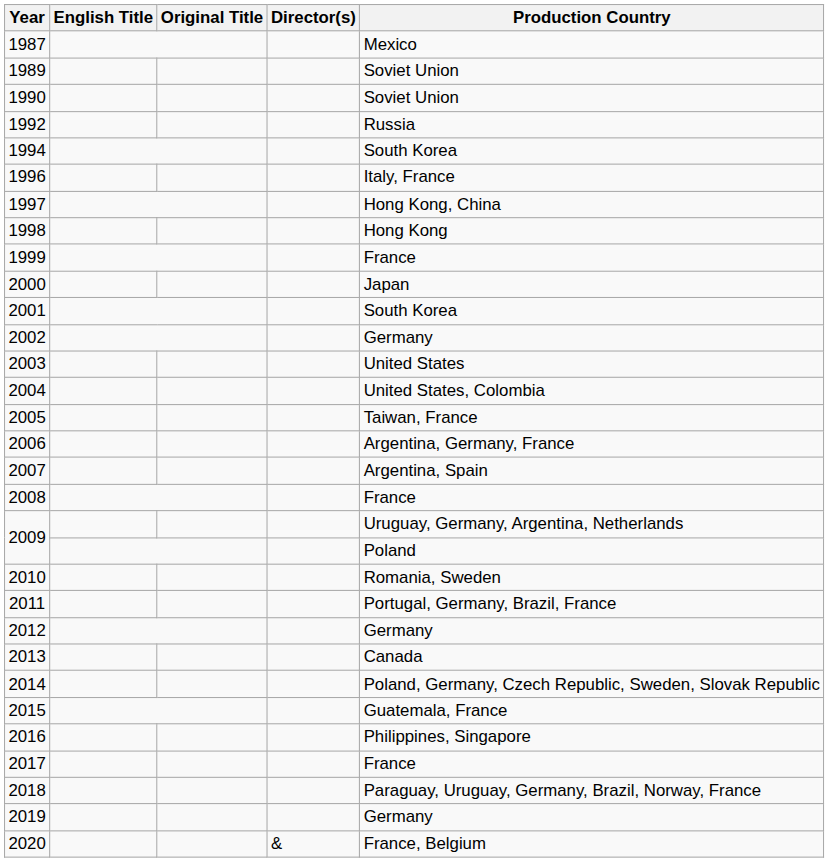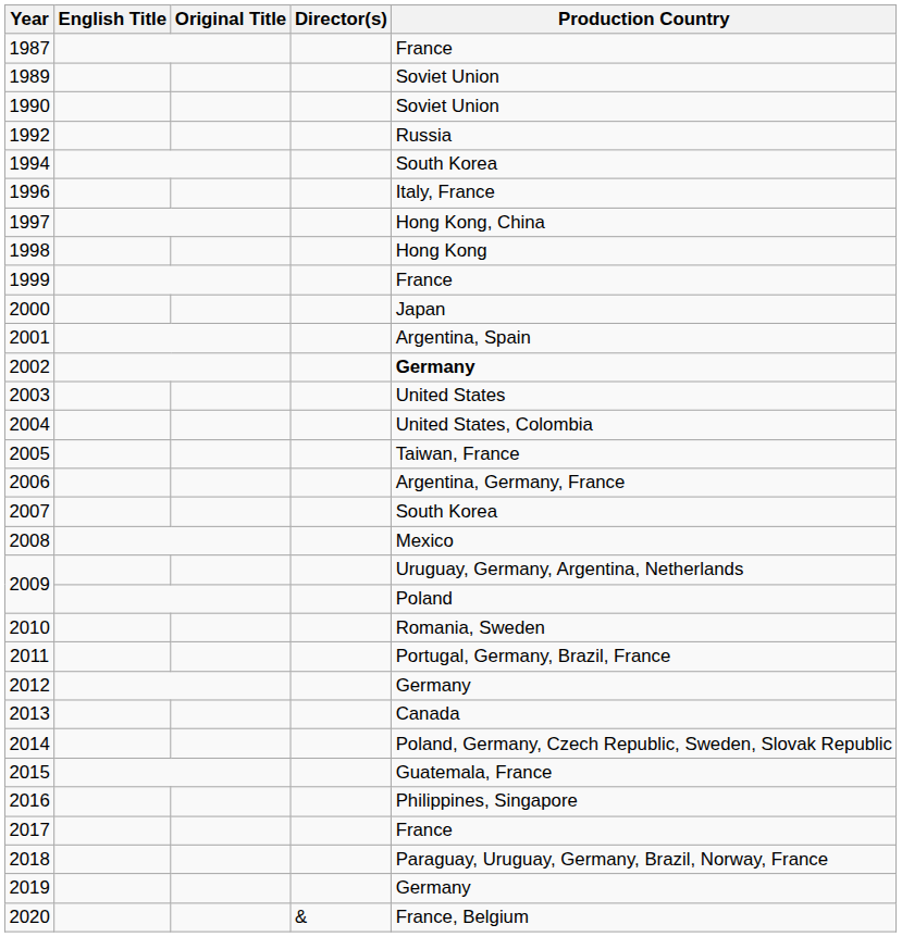1987 | Production Country: Mexico -> France
2001 | Production Country: South Korea -> Argentina, Spain
2002 | Production Country: normal -> bold
2007 | Production Country: Argentina, Spain -> South Korea
2008 | Production Country: France -> Mexico
